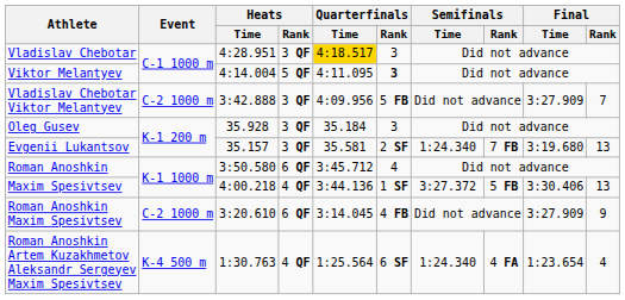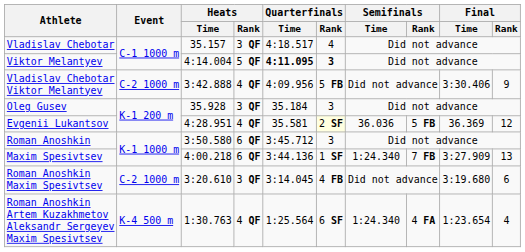Vladislav Chebotar | Heats / Time: 4:28.951 -> 35.157
Vladislav Chebotar | Quarterfinals / Time: gold background -> no background
Vladislav Chebotar | Quarterfinals / Rank: 3 -> 4
Viktor Melantyev | Quarterfinals / Time: normal -> bold
Vladislav Chebotar Viktor Melantyev | Heats / Rank: 3 QF -> 4 QF
Vladislav Chebotar Viktor Melantyev | Final / Time: 3:27.909 -> 3:30.406
Vladislav Chebotar Viktor Melantyev | Final / Rank: 7 -> 9
Evgenii Lukantsov | Heats / Time: 35.157 -> 4:28.951
Evgenii Lukantsov | Heats / Rank: 3 QF -> 4 QF
Evgenii Lukantsov | Quarterfinals / Rank: no background -> lightyellow background
Evgenii Lukantsov | Semifinals / Time: 1:24.340 -> 36.036
Evgenii Lukantsov | Semifinals / Rank: 7 FB -> 5 FB
Evgenii Lukantsov | Final / Time: 3:19.680 -> 36.369
Evgenii Lukantsov | Final / Rank: 13 -> 12
Roman Anoshkin | Quarterfinals / Rank: 4 -> 3
Maxim Spesivtsev | Heats / Rank: 4 QF -> 6 QF
Maxim Spesivtsev | Semifinals / Time: 3:27.372 -> 1:24.340
Maxim Spesivtsev | Semifinals / Rank: 5 FB -> 7 FB
Maxim Spesivtsev | Final / Time: 3:30.406 -> 3:27.909
Roman Anoshkin Maxim Spesivtsev | Heats / Rank: 6 QF -> 3 QF
Roman Anoshkin Maxim Spesivtsev | Final / Time: 3:27.909 -> 3:19.680
Roman Anoshkin Maxim Spesivtsev | Final / Rank: 9 -> 6
